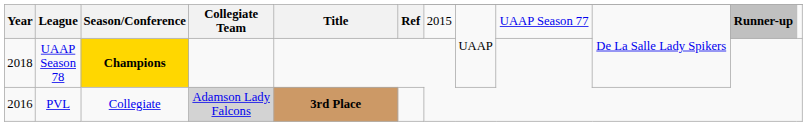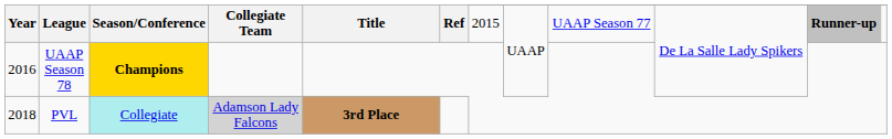UAAP Season 78 | Year: 2018 -> 2016
PVL | Year: 2016 -> 2018
PVL | Season/Conference: no background -> paleturquoise background
